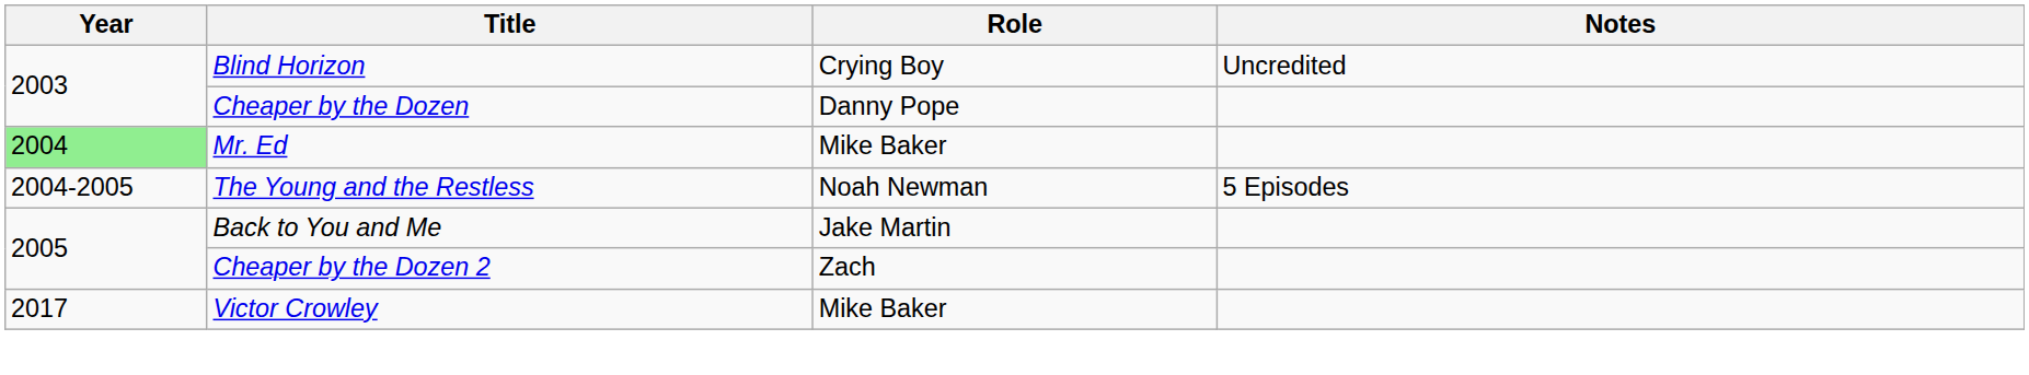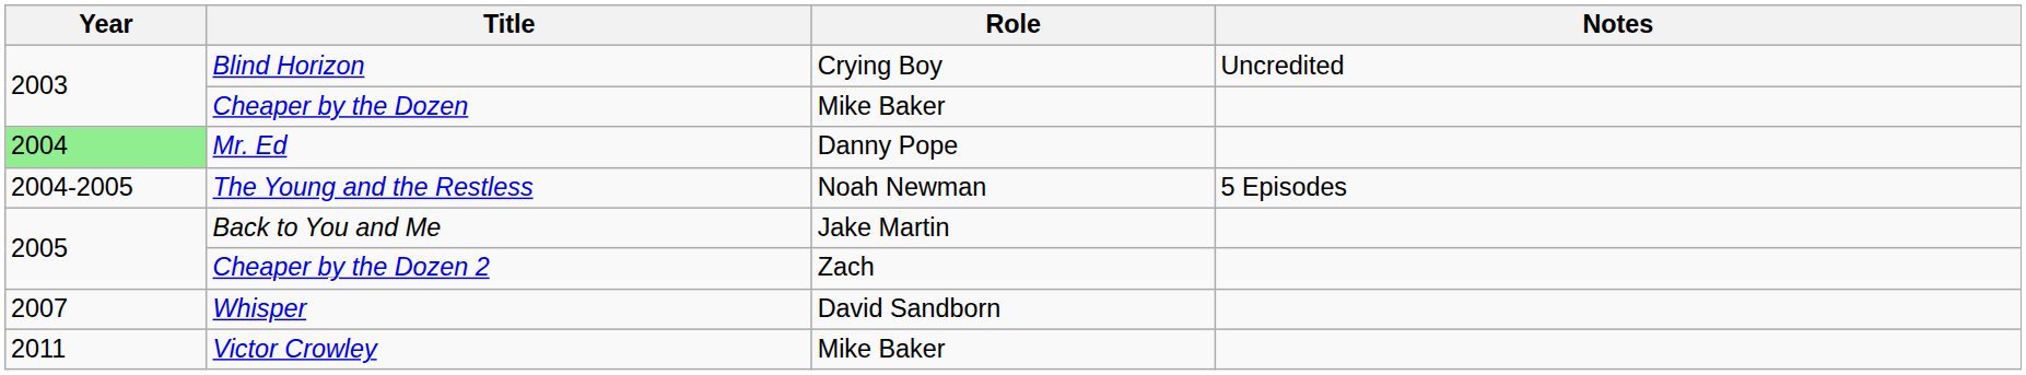Cheaper by the Dozen | Role: Danny Pope -> Mike Baker
Mr. Ed | Role: Mike Baker -> Danny Pope
+ row: 2007 | Whisper | David Sandborn
Victor Crowley | Year: 2017 -> 2011
